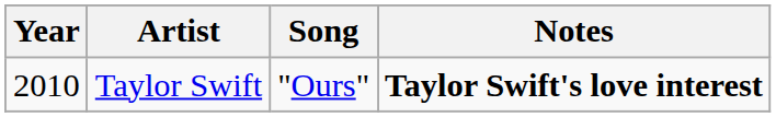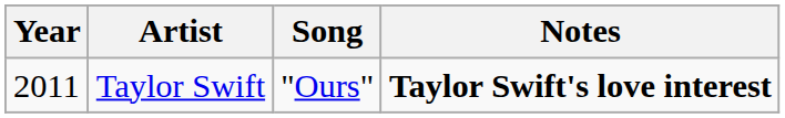Taylor Swift | Year: 2010 -> 2011
